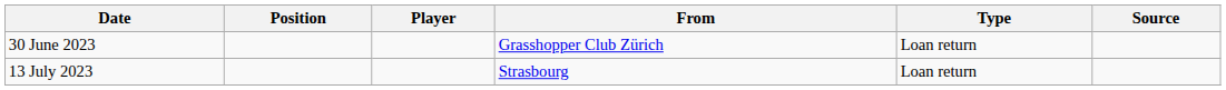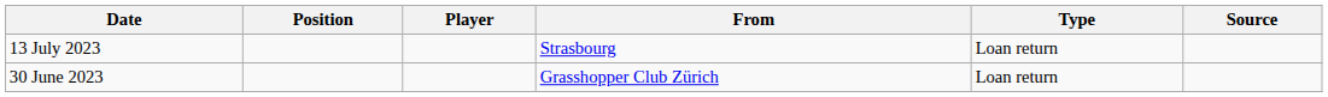rows swapped: 30 June 2023 <-> 13 July 2023
